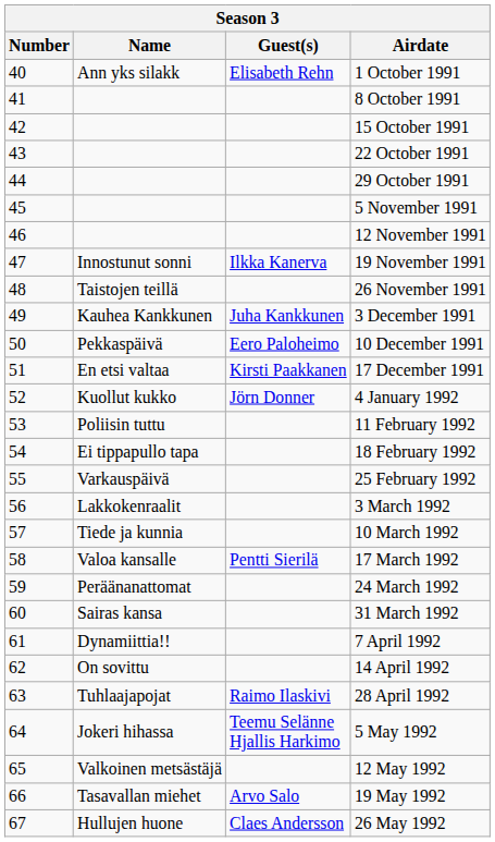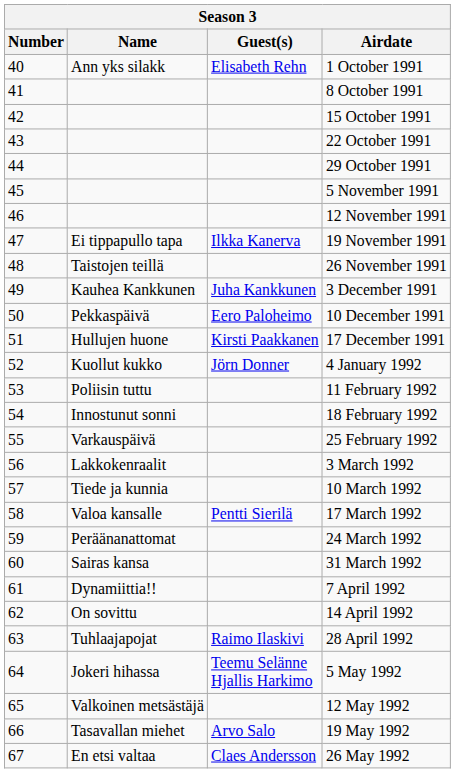19 November 1991 | Name: Innostunut sonni -> Ei tippapullo tapa
17 December 1991 | Name: En etsi valtaa -> Hullujen huone
18 February 1992 | Name: Ei tippapullo tapa -> Innostunut sonni
26 May 1992 | Name: Hullujen huone -> En etsi valtaa
